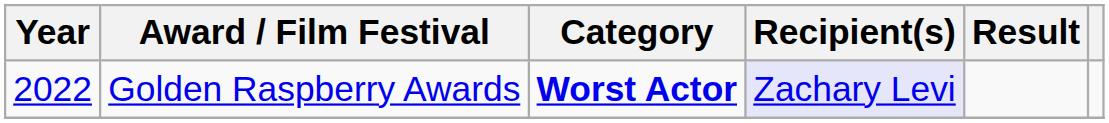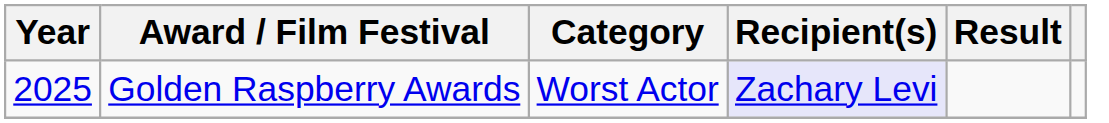Golden Raspberry Awards | Year: 2022 -> 2025
Golden Raspberry Awards | Category: bold -> normal
